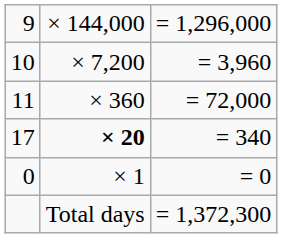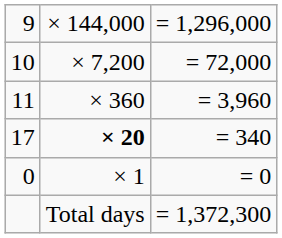10 | column 3: = 3,960 -> = 72,000
11 | column 3: = 72,000 -> = 3,960
